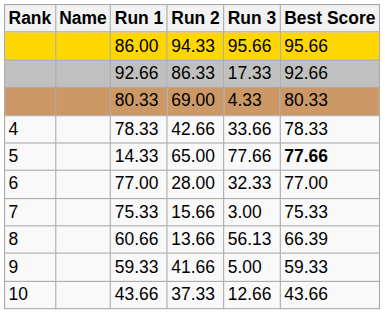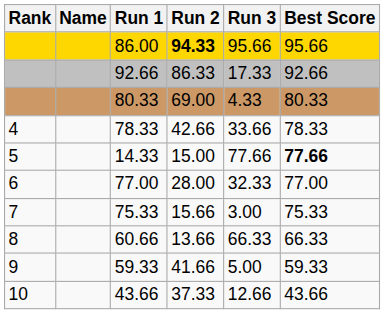86.00 | Run 2: normal -> bold
14.33 | Run 2: 65.00 -> 15.00
60.66 | Run 3: 56.13 -> 66.33
60.66 | Best Score: 66.39 -> 66.33
